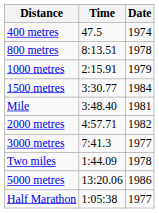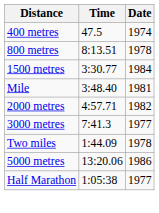- row: 1000 metres | 2:15.91 | 1979
